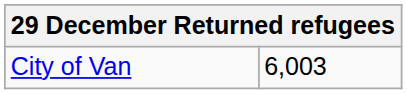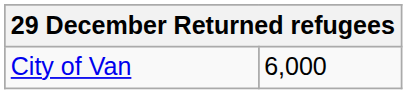City of Van | column 2: 6,003 -> 6,000
